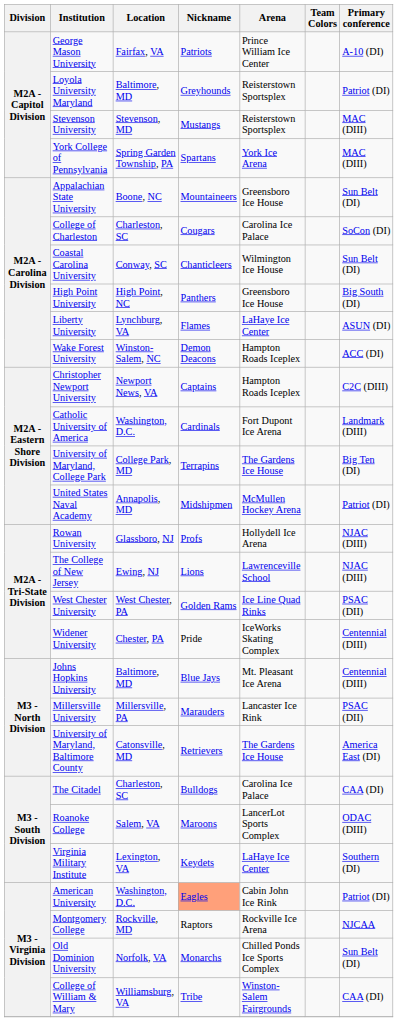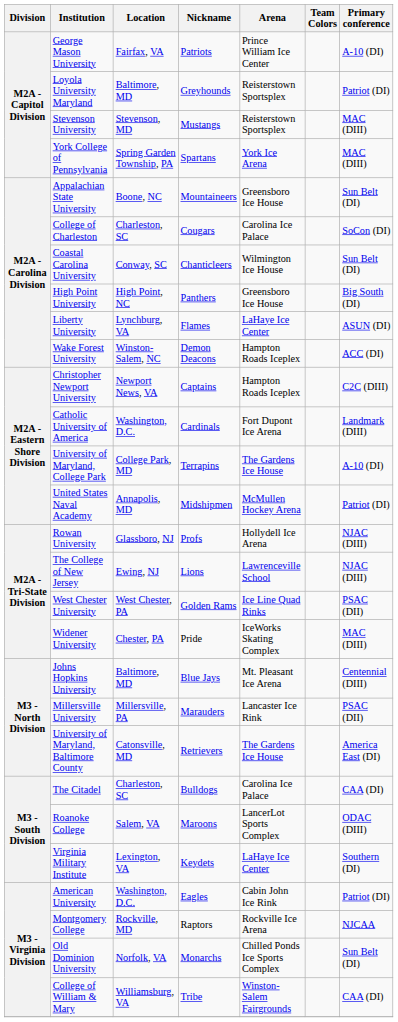University of Maryland, College Park | Primary conference: Big Ten (DI) -> A-10 (DI)
Widener University | Primary conference: Centennial (DIII) -> MAC (DIII)
American University | Nickname: lightsalmon background -> no background
